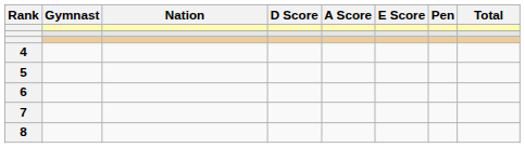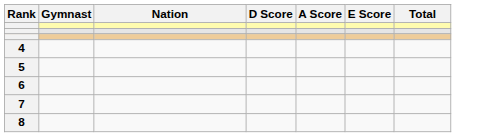- column: Pen
